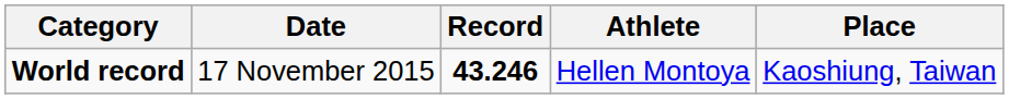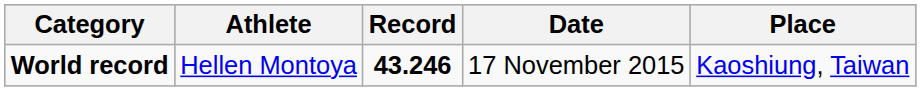columns swapped: Athlete <-> Date
